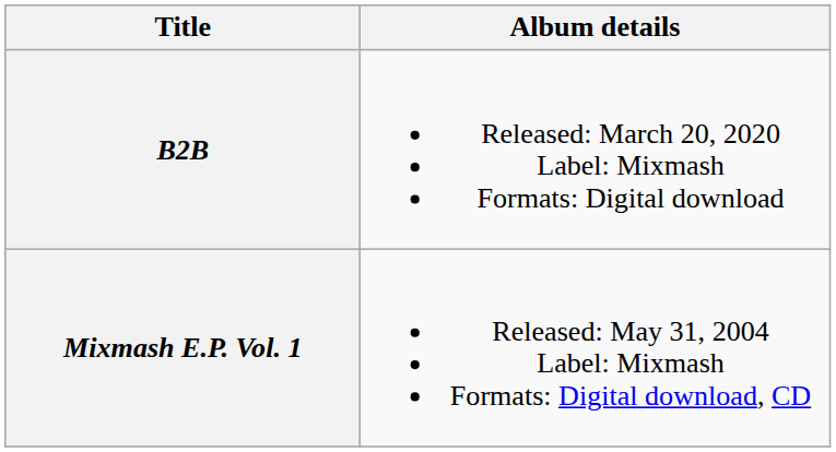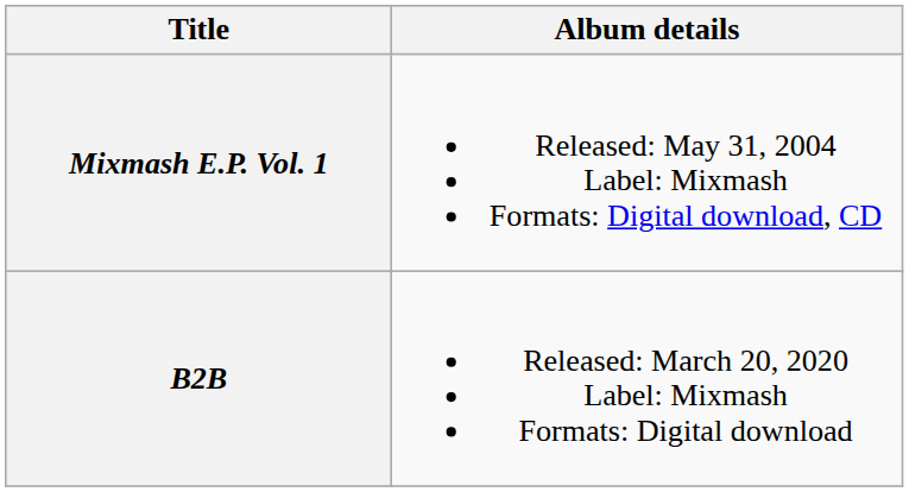rows swapped: Mixmash E.P. Vol. 1 <-> B2B
